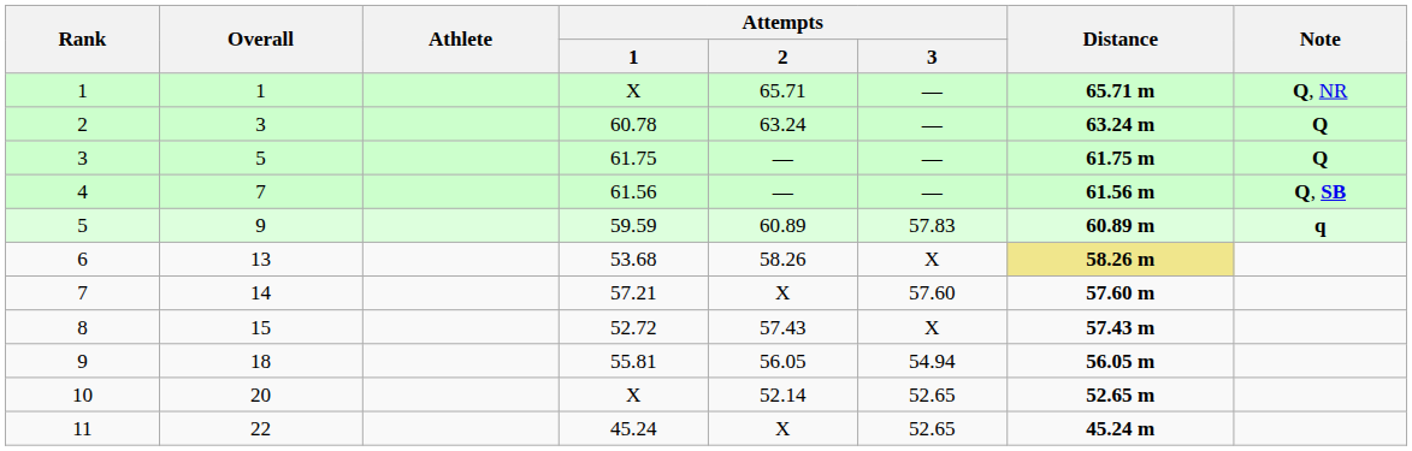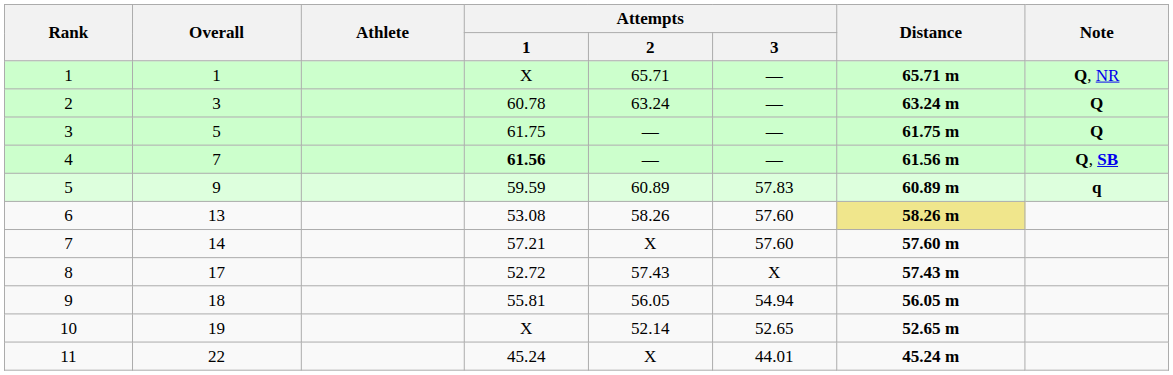4 | Attempts / 1: normal -> bold
6 | Attempts / 1: 53.68 -> 53.08
6 | Attempts / 3: X -> 57.60
8 | Overall: 15 -> 17
10 | Overall: 20 -> 19
11 | Attempts / 3: 52.65 -> 44.01
